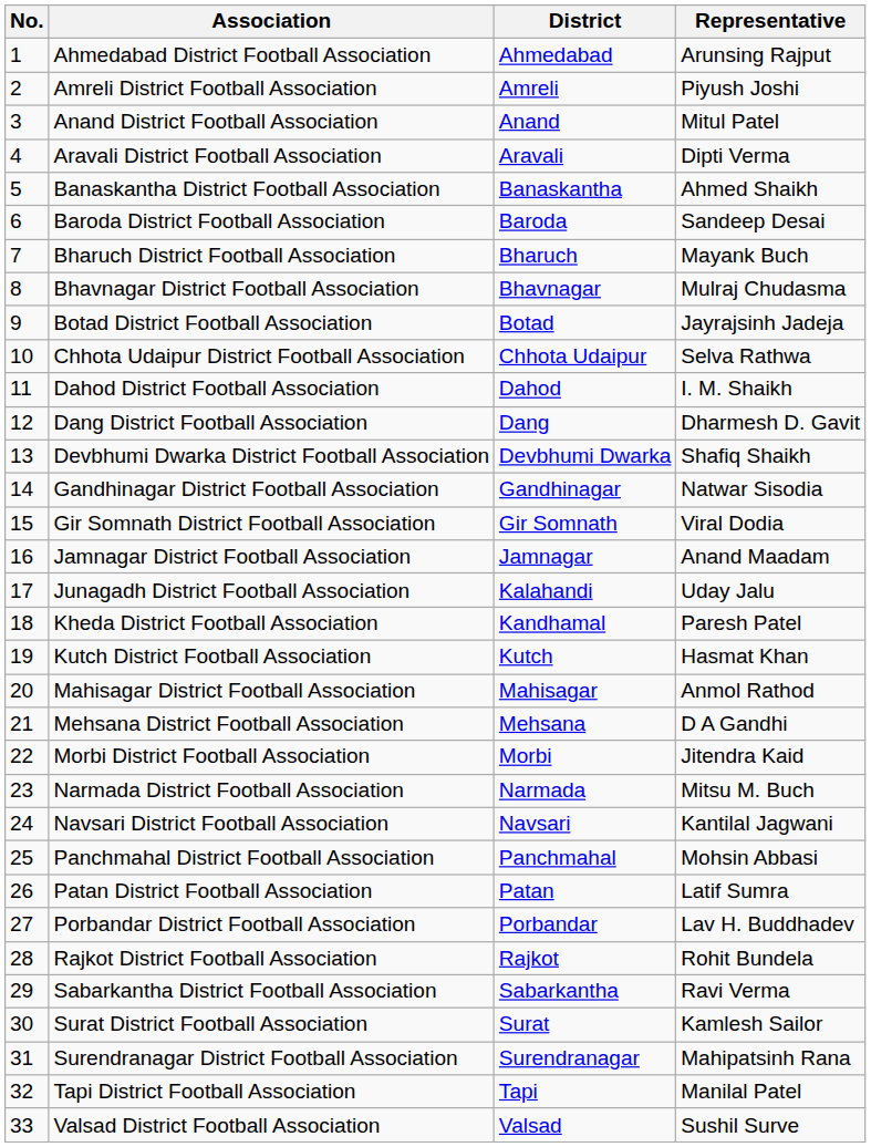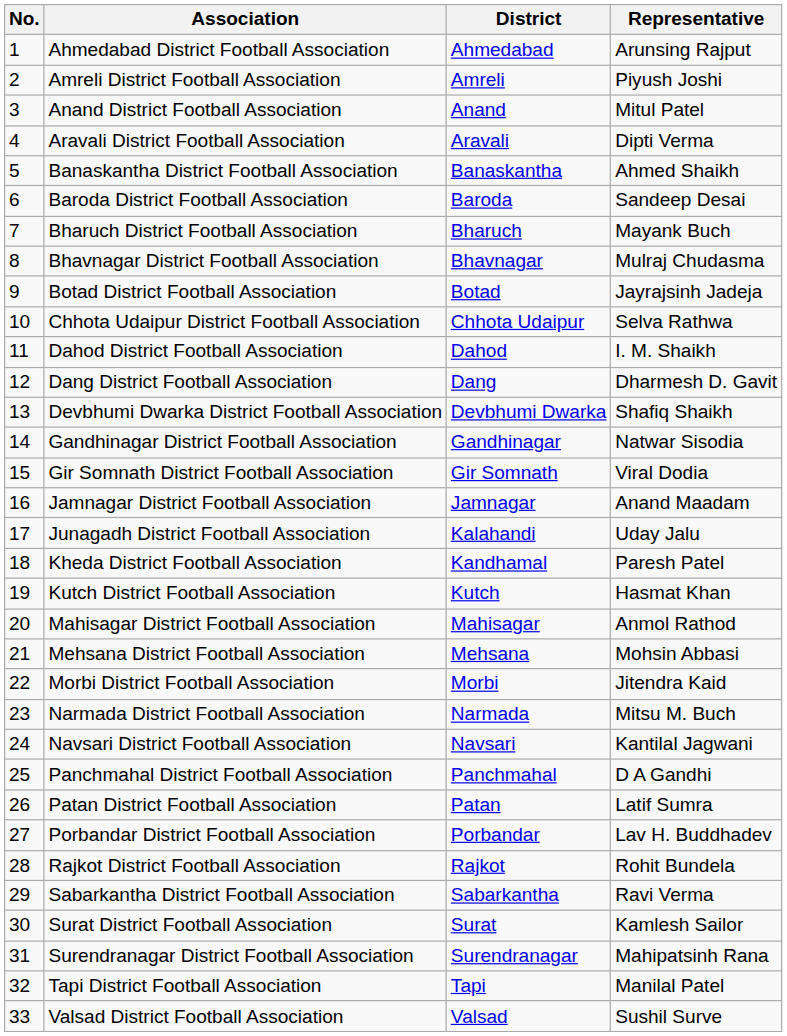Mehsana District Football Association | Representative: D A Gandhi -> Mohsin Abbasi
Panchmahal District Football Association | Representative: Mohsin Abbasi -> D A Gandhi
